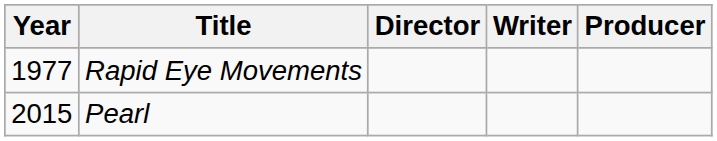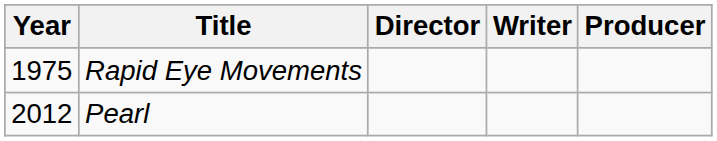Rapid Eye Movements | Year: 1977 -> 1975
Pearl | Year: 2015 -> 2012
